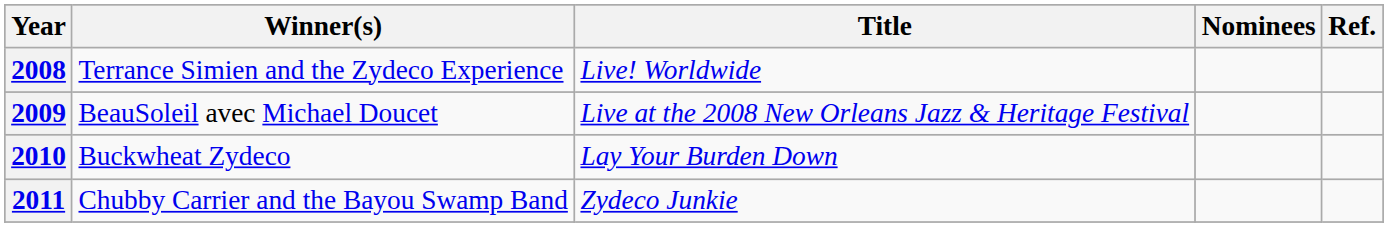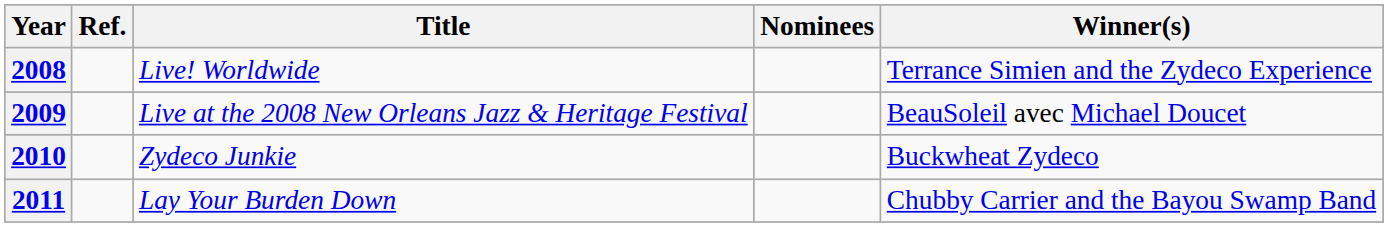columns swapped: Winner(s) <-> Ref.
2010 | Title: Lay Your Burden Down -> Zydeco Junkie
2011 | Title: Zydeco Junkie -> Lay Your Burden Down
